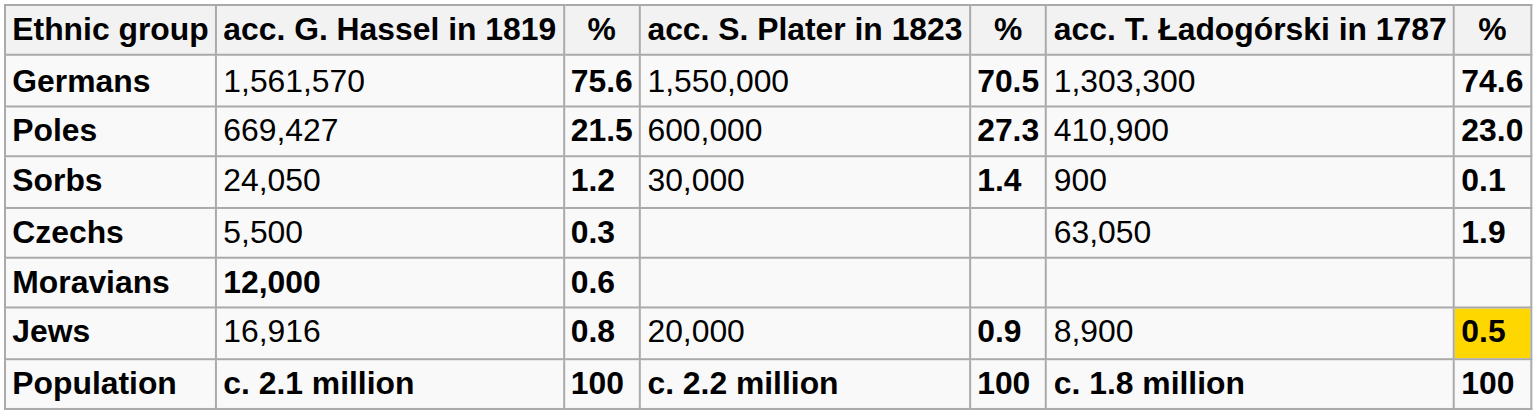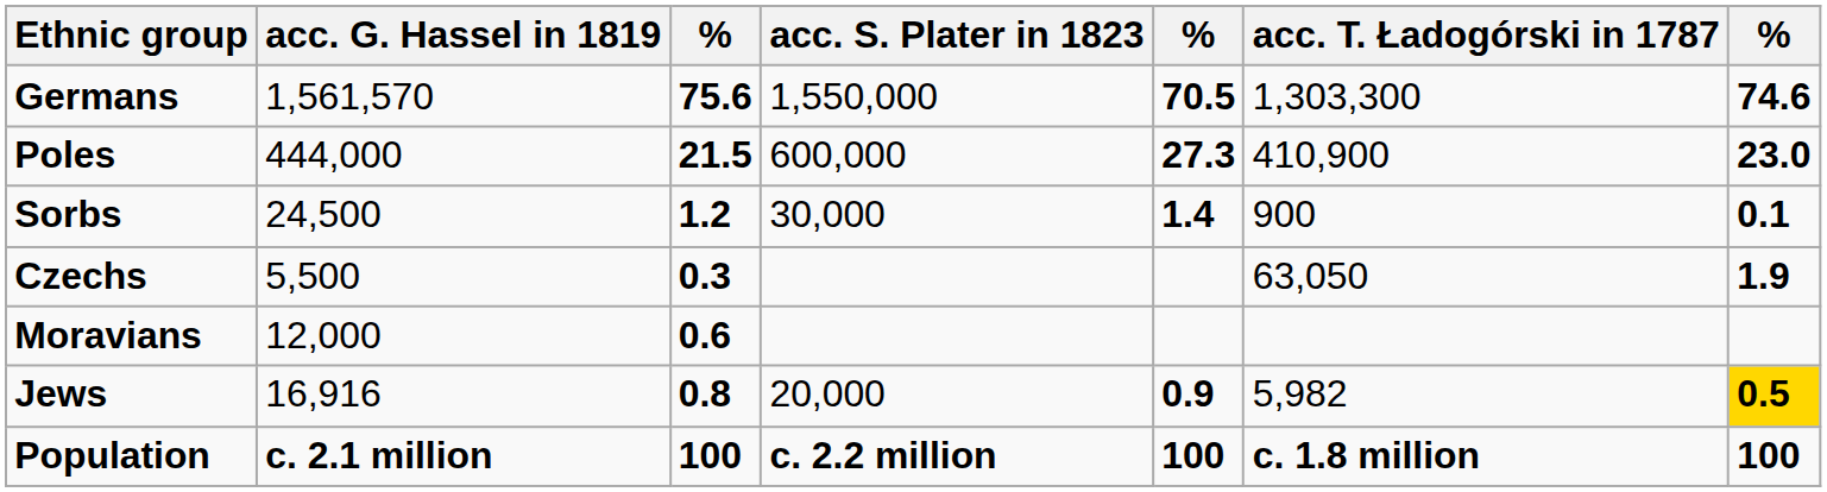Poles | acc. G. Hassel in 1819: 669,427 -> 444,000
Sorbs | acc. G. Hassel in 1819: 24,050 -> 24,500
Moravians | acc. G. Hassel in 1819: bold -> normal
Jews | acc. T. Ładogórski in 1787: 8,900 -> 5,982
